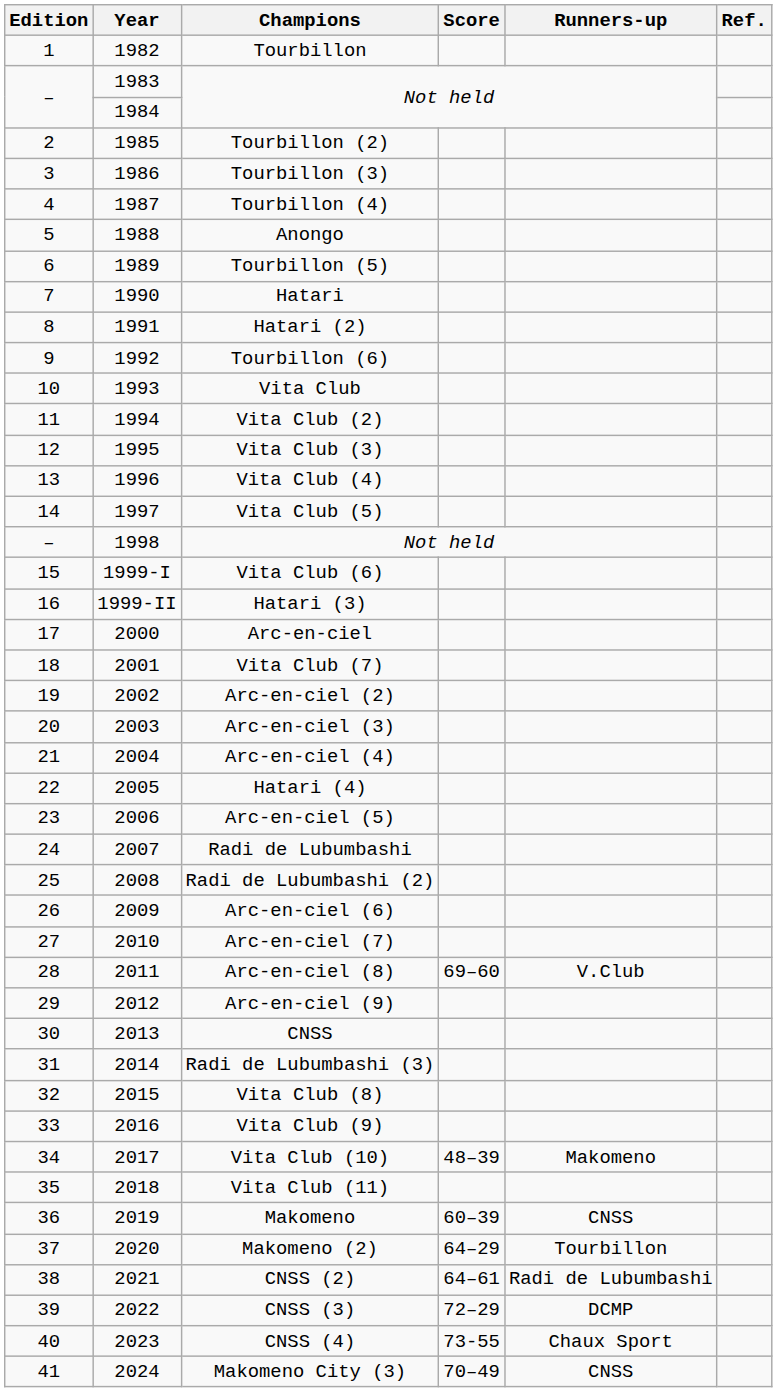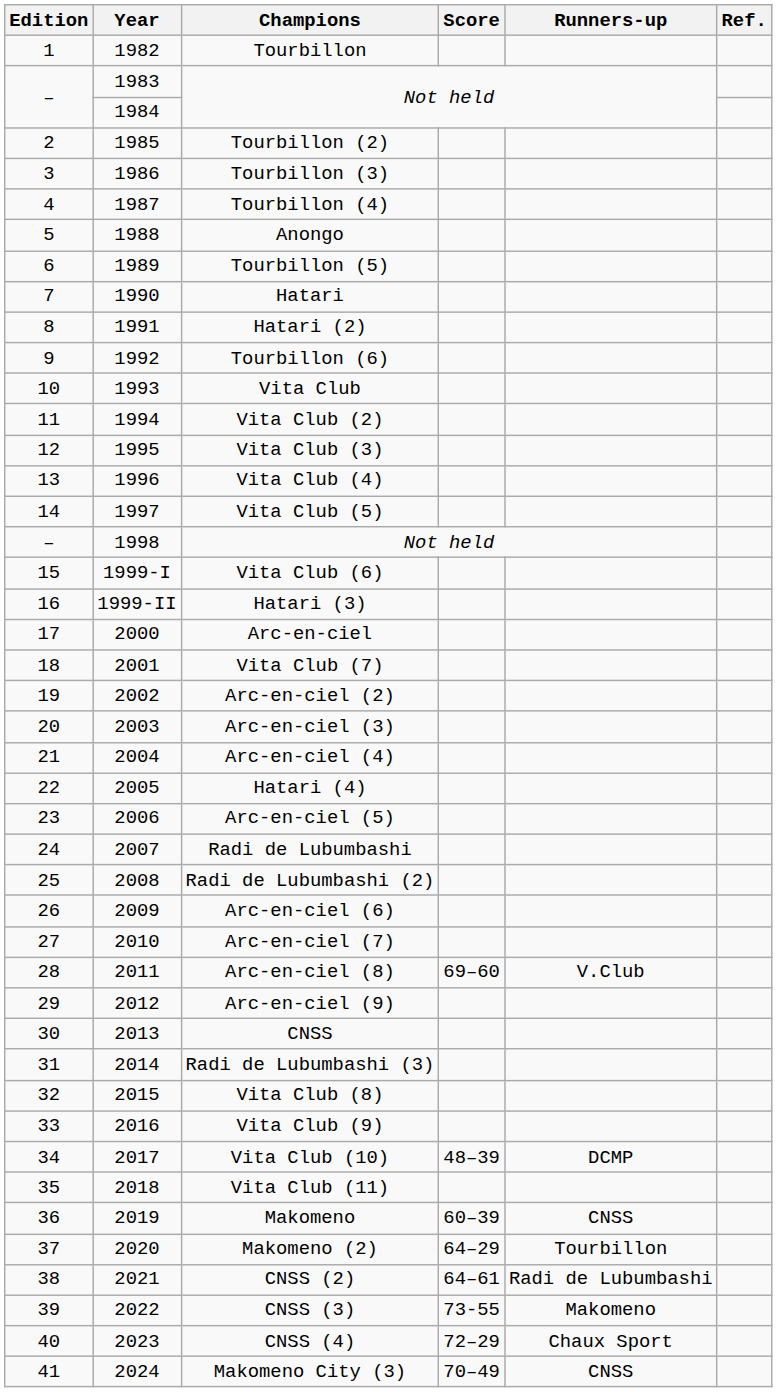Vita Club (10) | Runners-up: Makomeno -> DCMP
CNSS (3) | Score: 72–29 -> 73-55
CNSS (3) | Runners-up: DCMP -> Makomeno
CNSS (4) | Score: 73-55 -> 72–29
